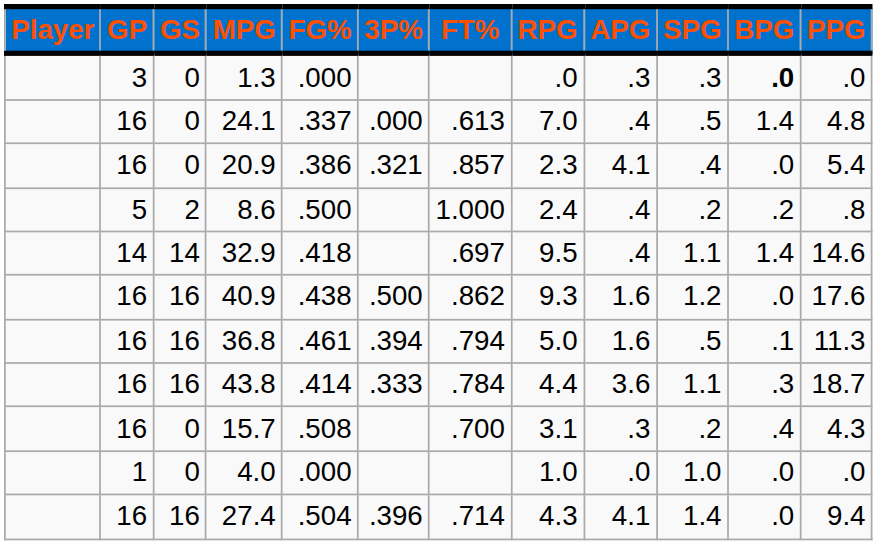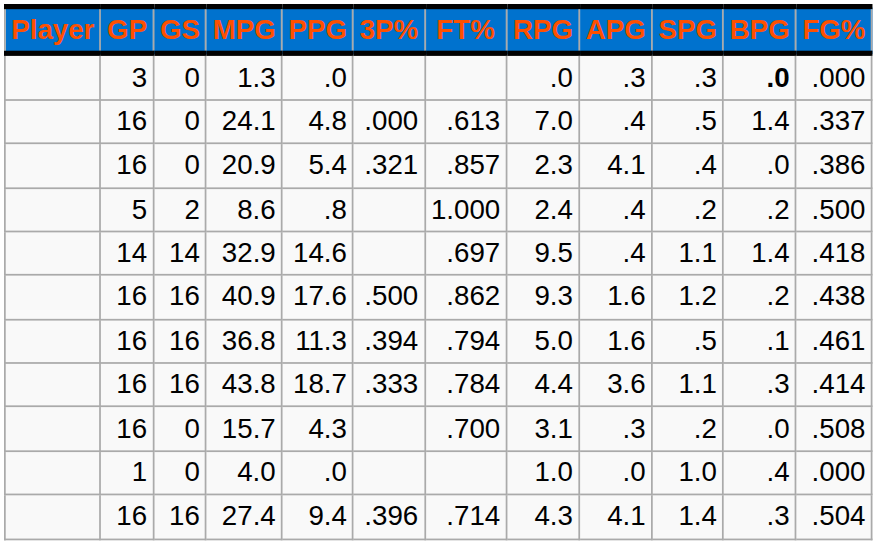columns swapped: FG% <-> PPG
40.9 | BPG: .0 -> .2
15.7 | BPG: .4 -> .0
4.0 | BPG: .0 -> .4
27.4 | BPG: .0 -> .3
